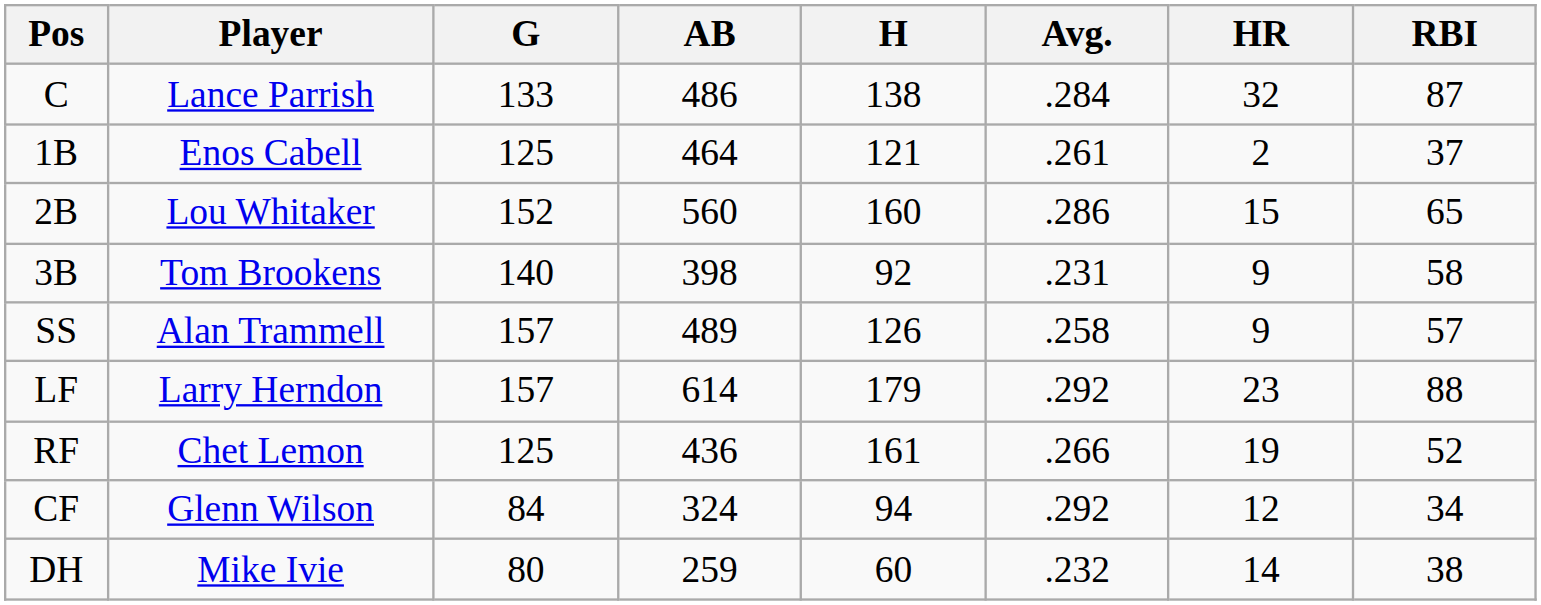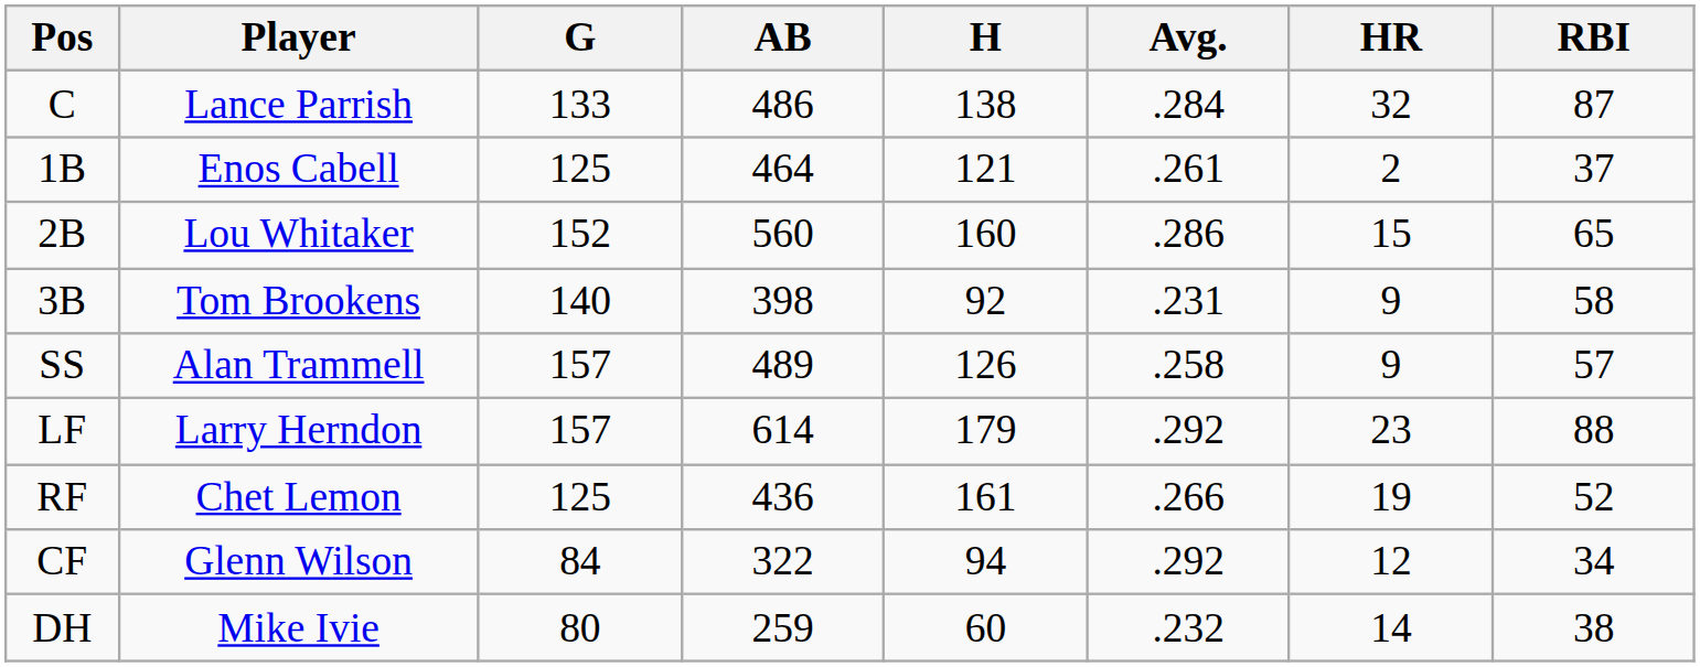CF | AB: 324 -> 322
